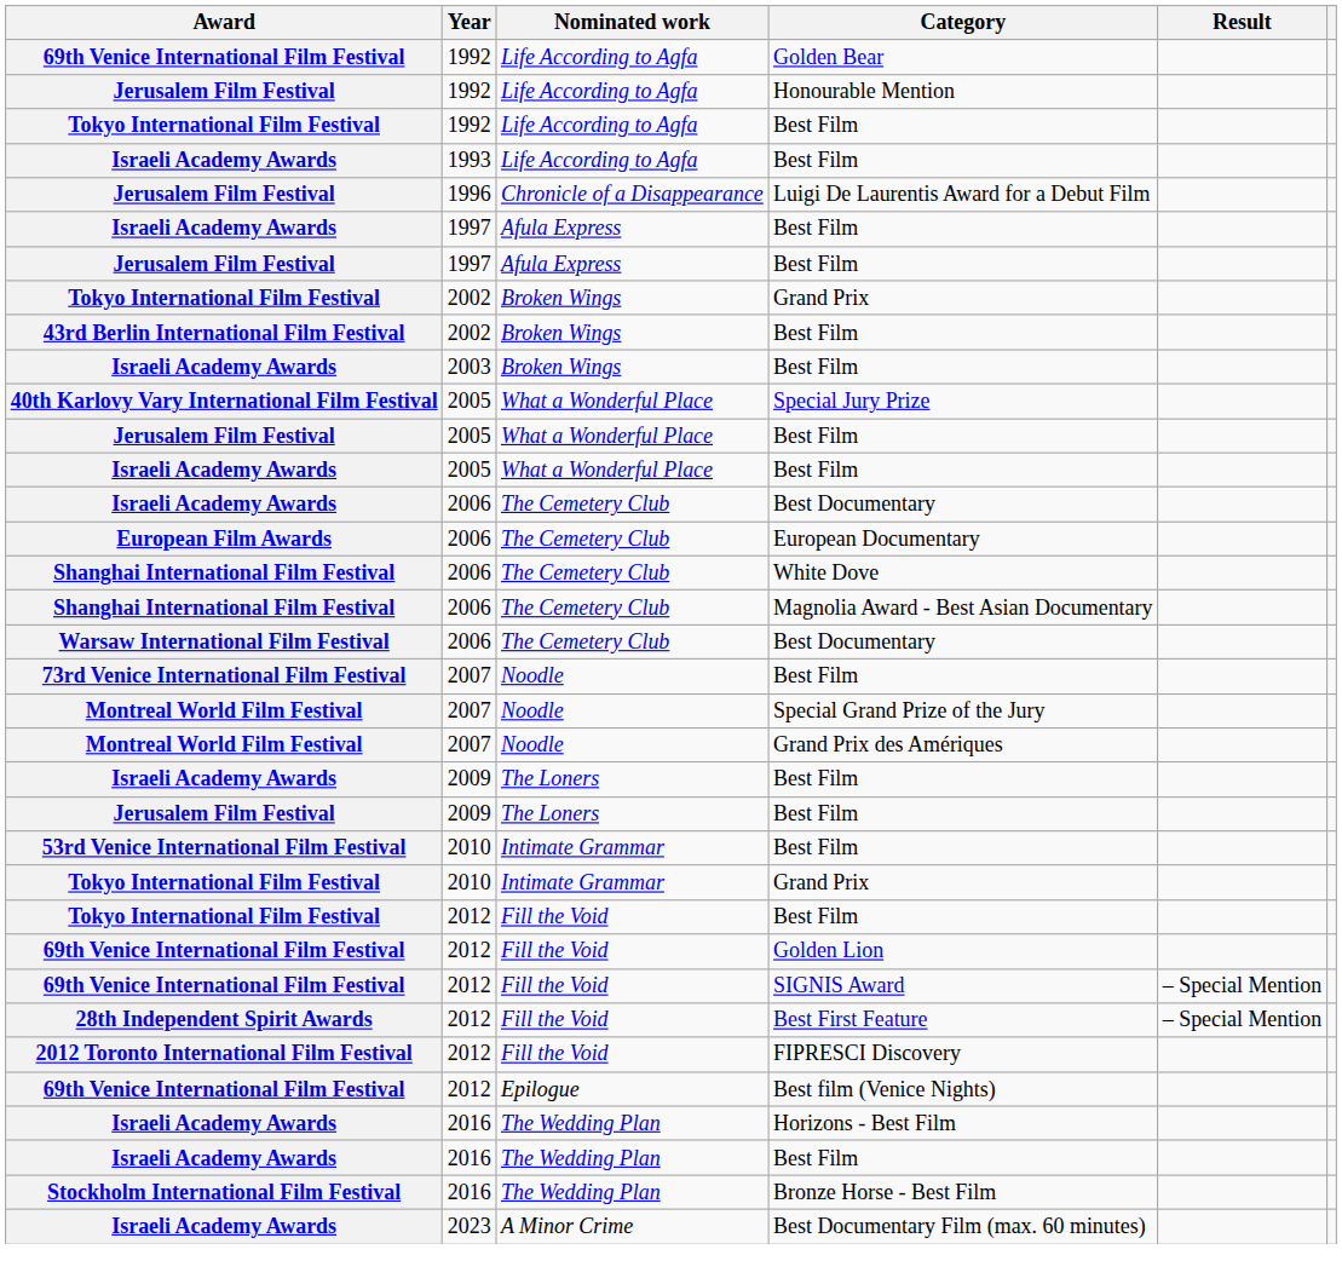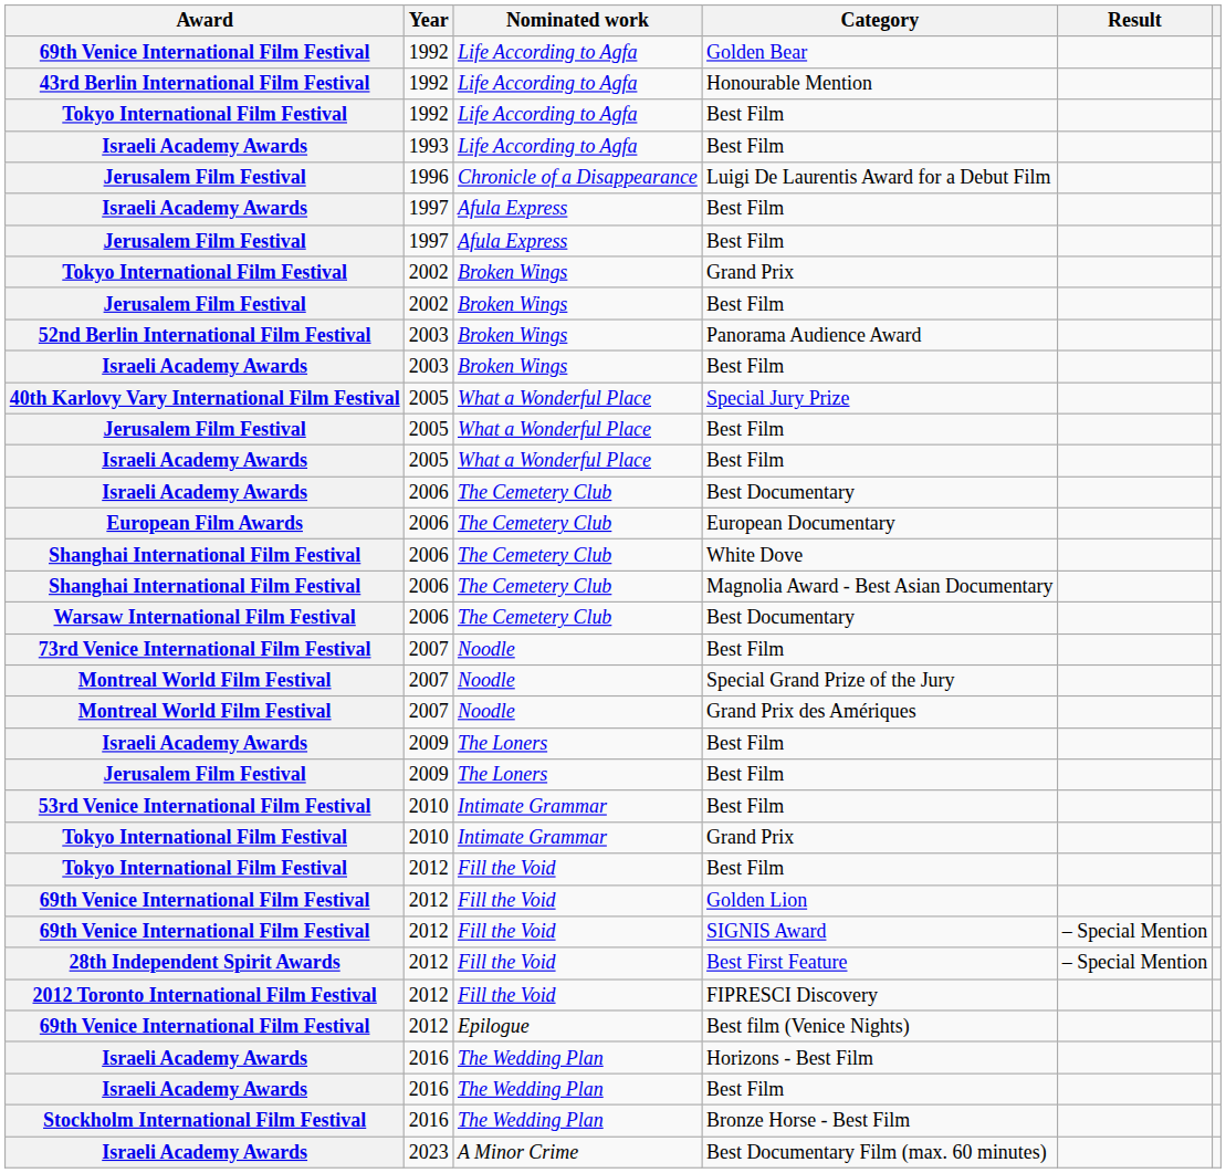Honourable Mention | Award: Jerusalem Film Festival -> 43rd Berlin International Film Festival
2002 / Best Film | Award: 43rd Berlin International Film Festival -> Jerusalem Film Festival
+ row: 52nd Berlin International Film Festival | 2003 | Broken Wings | Panorama Audience Award
